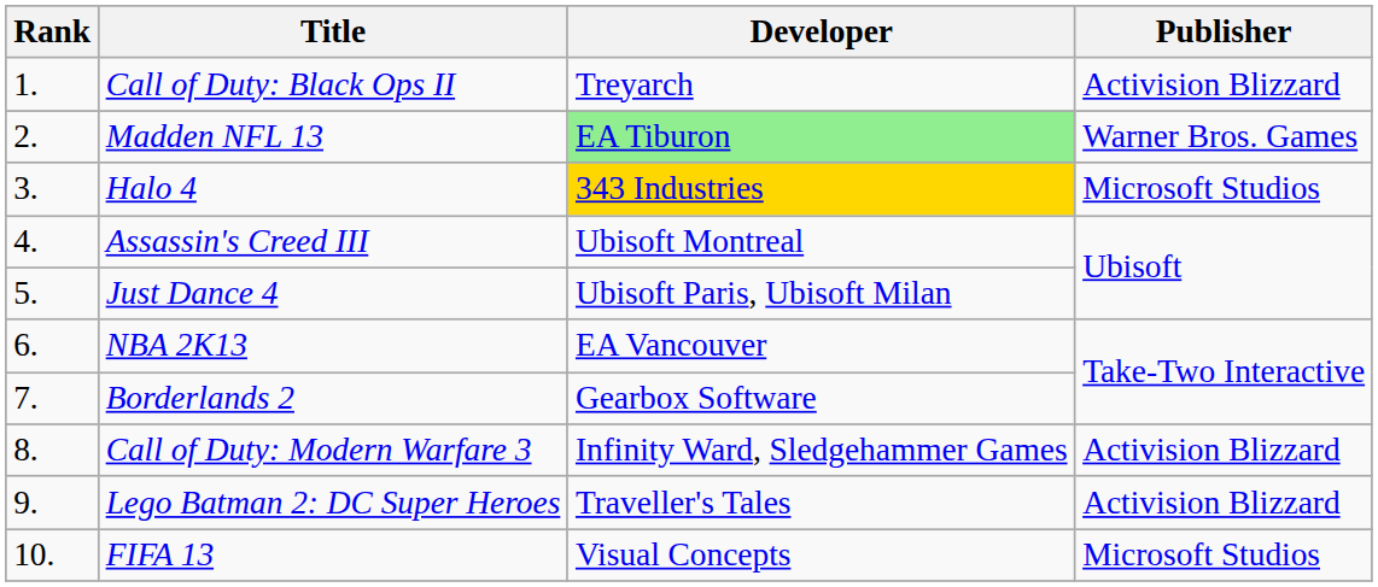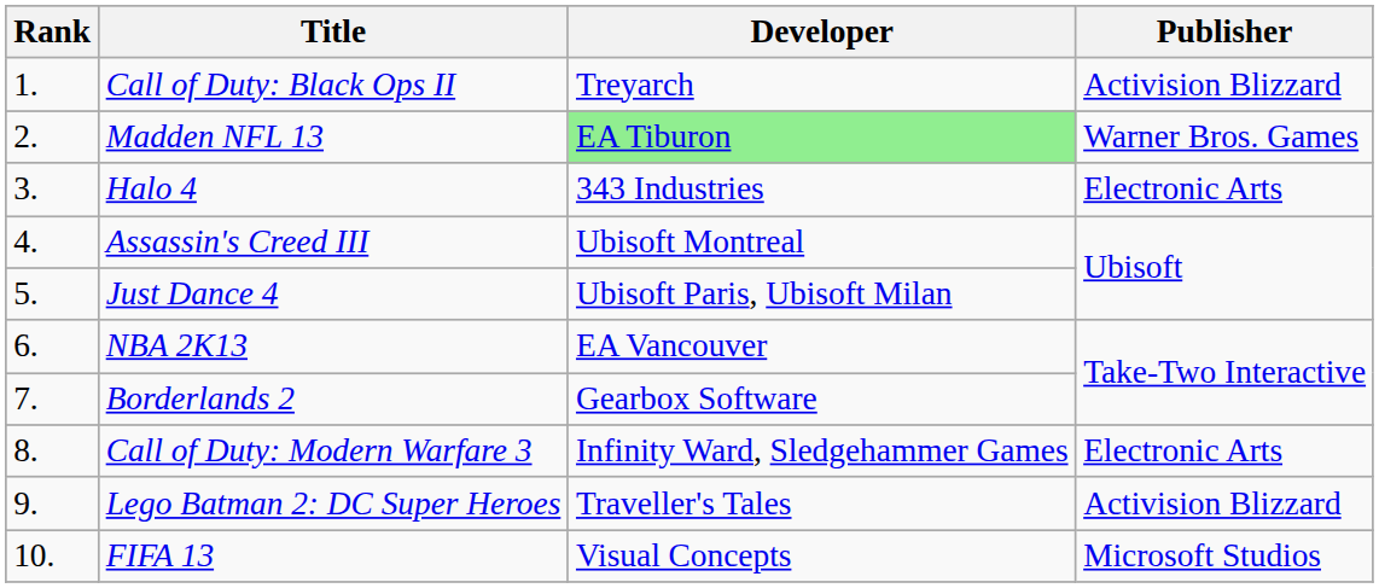Halo 4 | Developer: gold background -> no background
Halo 4 | Publisher: Microsoft Studios -> Electronic Arts
Call of Duty: Modern Warfare 3 | Publisher: Activision Blizzard -> Electronic Arts
